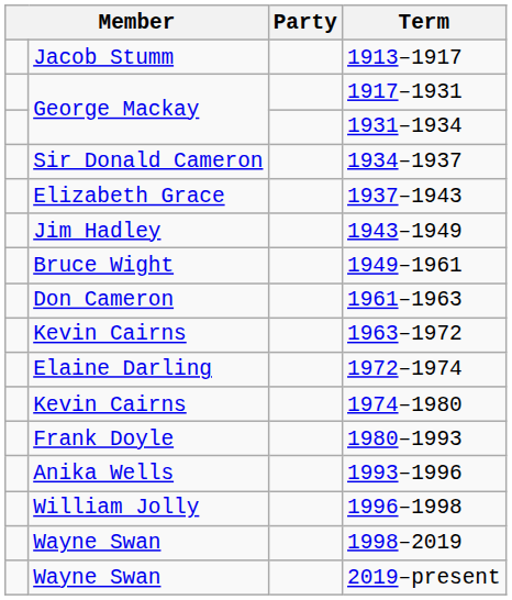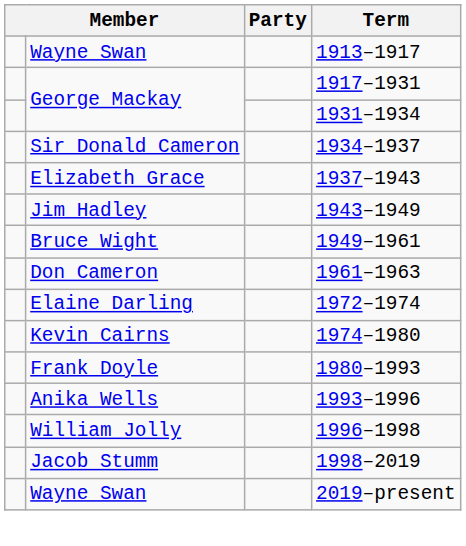1913–1917 | column 2: Jacob Stumm -> Wayne Swan
- row: Kevin Cairns | 1963–1972
1998–2019 | column 2: Wayne Swan -> Jacob Stumm
